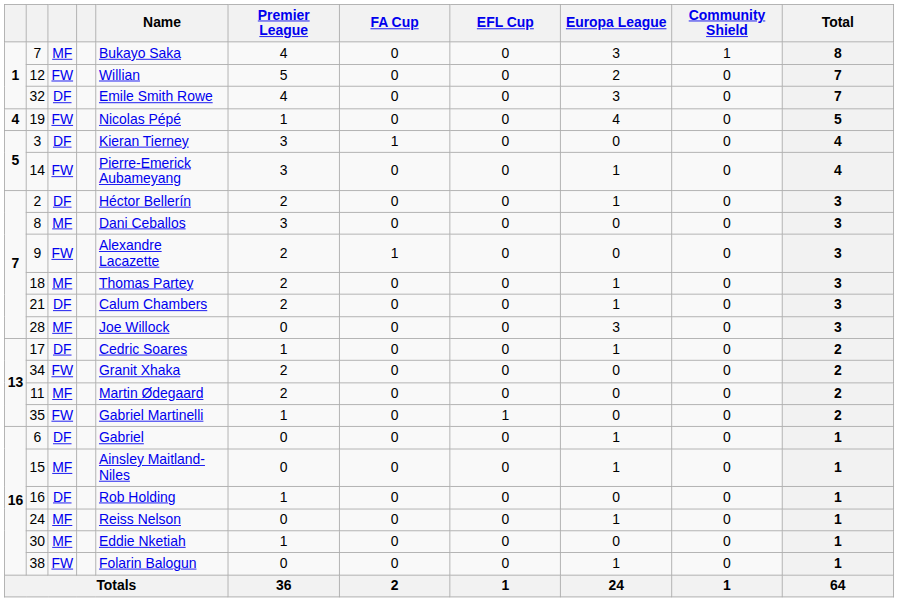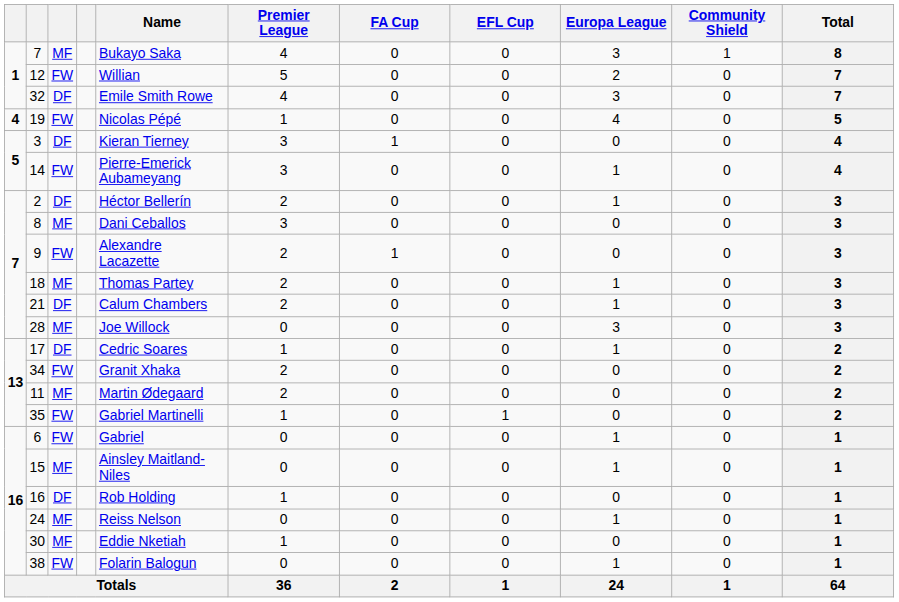6 | column 3: DF -> FW
